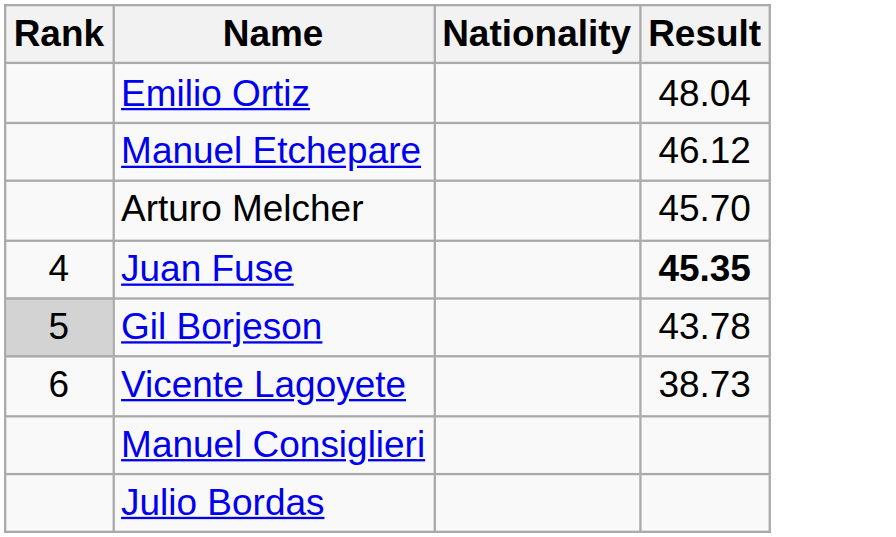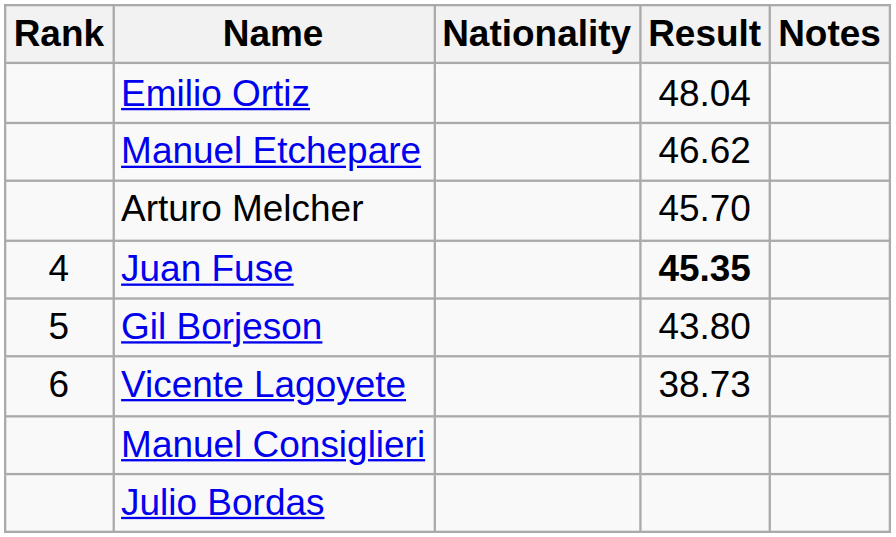+ column: Notes
Manuel Etchepare | Result: 46.12 -> 46.62
Gil Borjeson | Rank: lightgrey background -> no background
Gil Borjeson | Result: 43.78 -> 43.80
